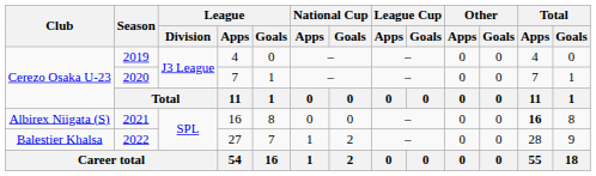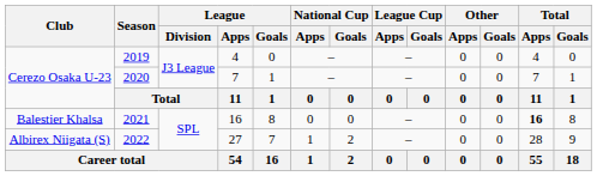2021 | Club: Albirex Niigata (S) -> Balestier Khalsa
2022 | Club: Balestier Khalsa -> Albirex Niigata (S)
